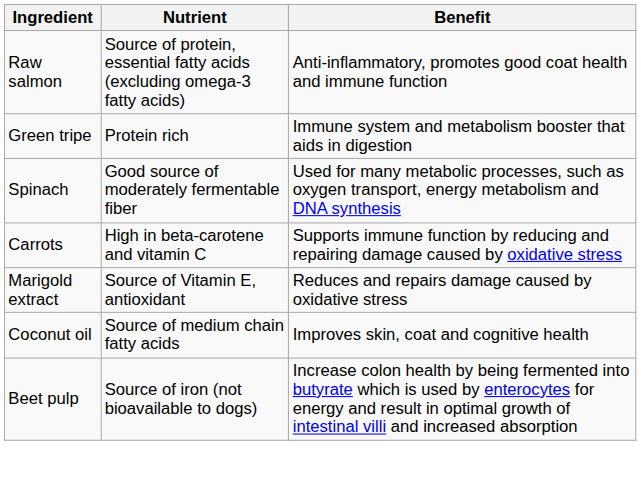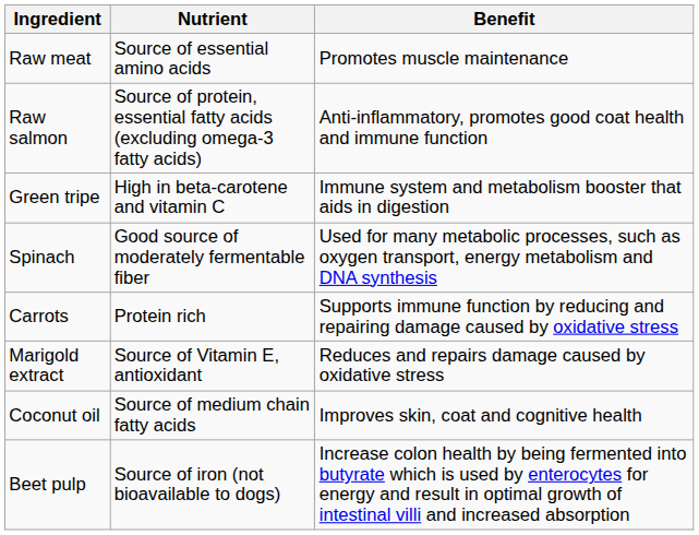+ row: Raw meat | Source of essential amino acids | Promotes muscle maintenance
Green tripe | Nutrient: Protein rich -> High in beta-carotene and vitamin C
Carrots | Nutrient: High in beta-carotene and vitamin C -> Protein rich
